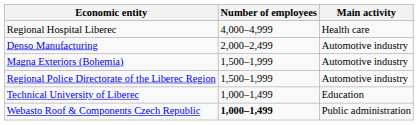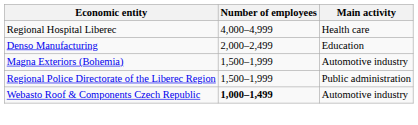Denso Manufacturing | Main activity: Automotive industry -> Education
Regional Police Directorate of the Liberec Region | Main activity: Automotive industry -> Public administration
- row: Technical University of Liberec | 1,000–1,499 | Education
Webasto Roof & Components Czech Republic | Main activity: Public administration -> Automotive industry
